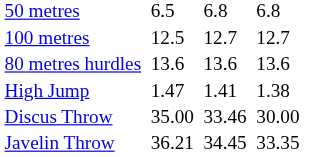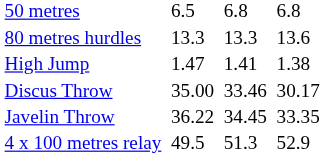- row: 100 metres | 12.5 | 12.7 | 12.7
80 metres hurdles | column 3: 13.6 -> 13.3
80 metres hurdles | column 5: 13.6 -> 13.3
Discus Throw | column 7: 30.00 -> 30.17
Javelin Throw | column 3: 36.21 -> 36.22
+ row: 4 x 100 metres relay | 49.5 | 51.3 | 52.9
